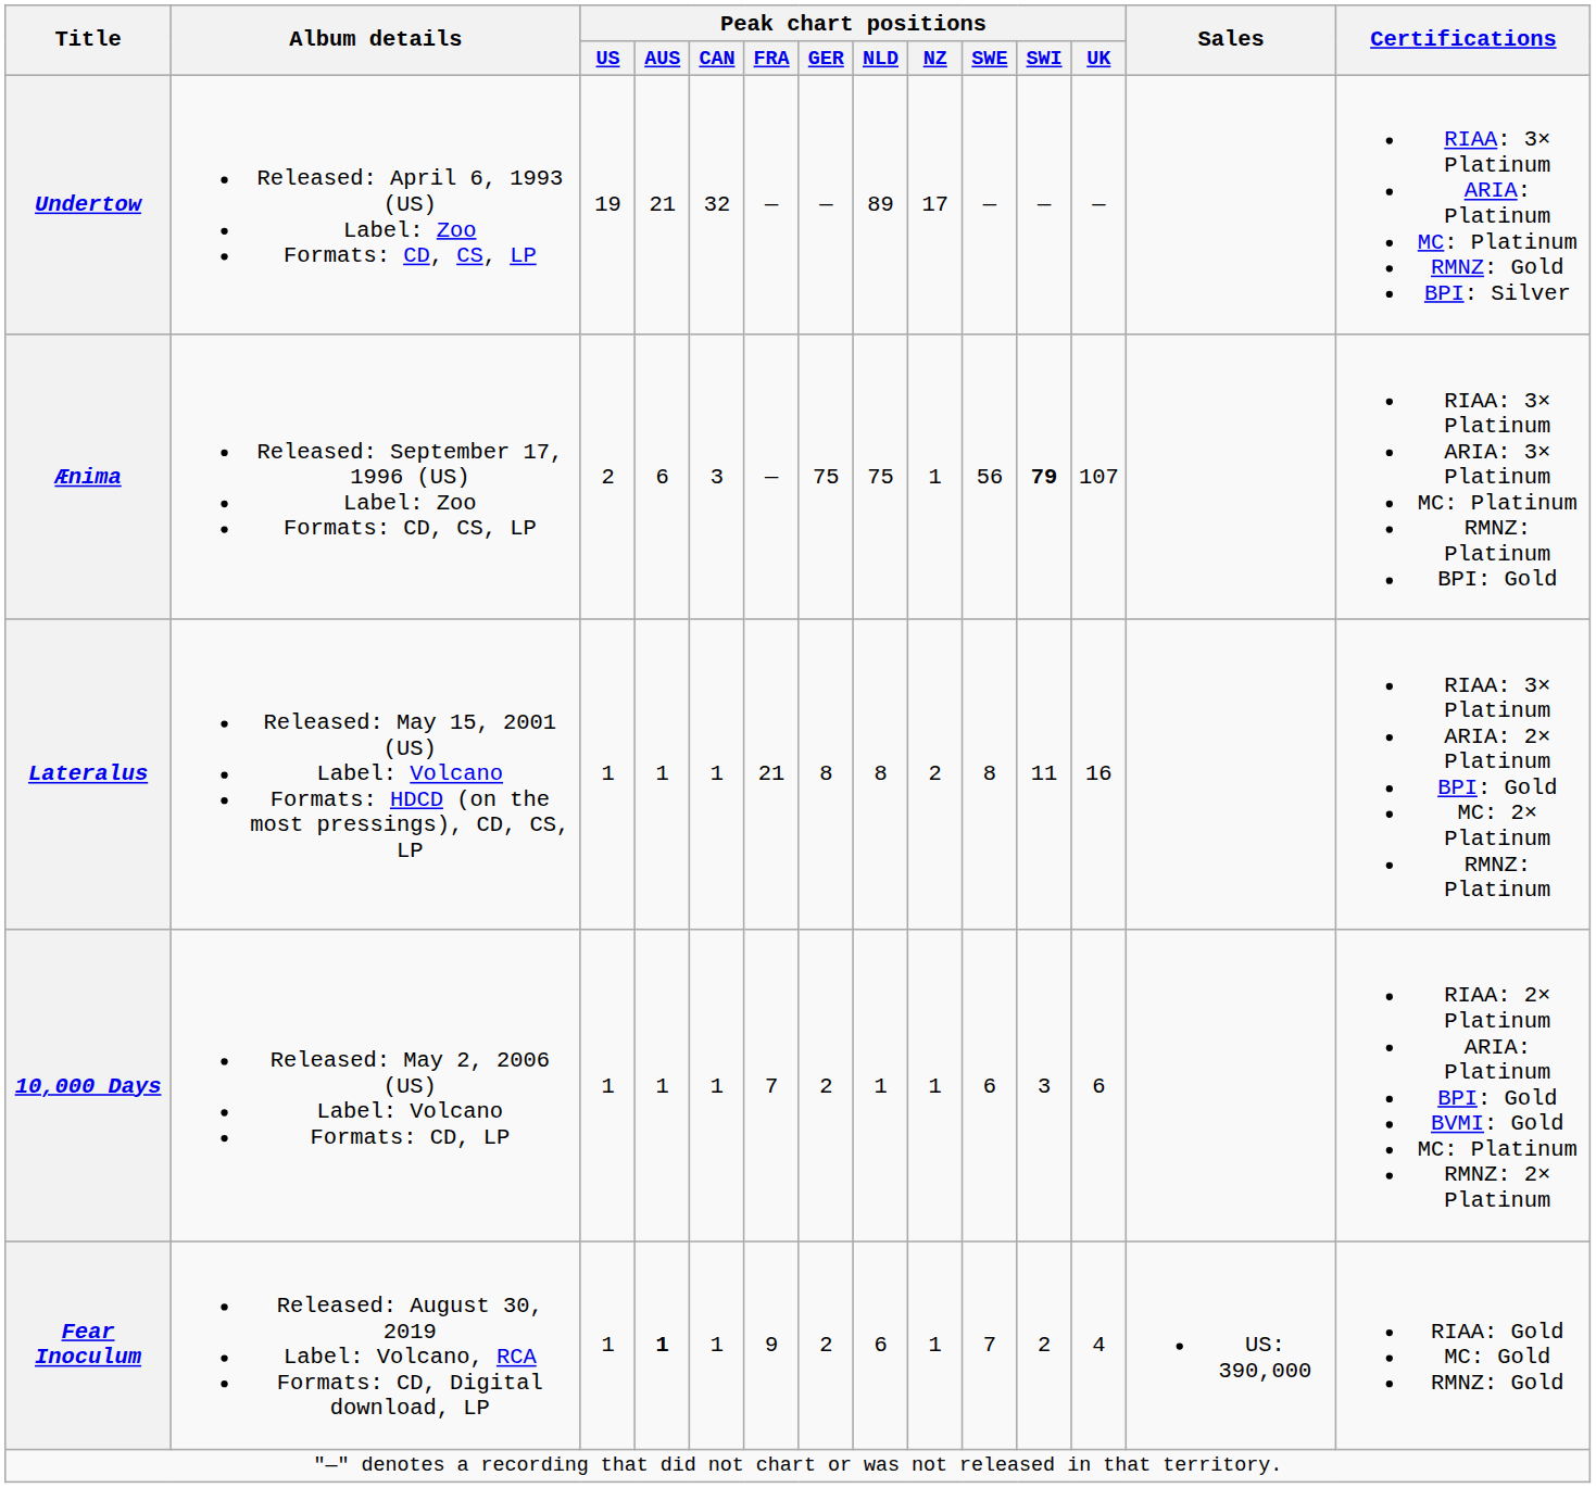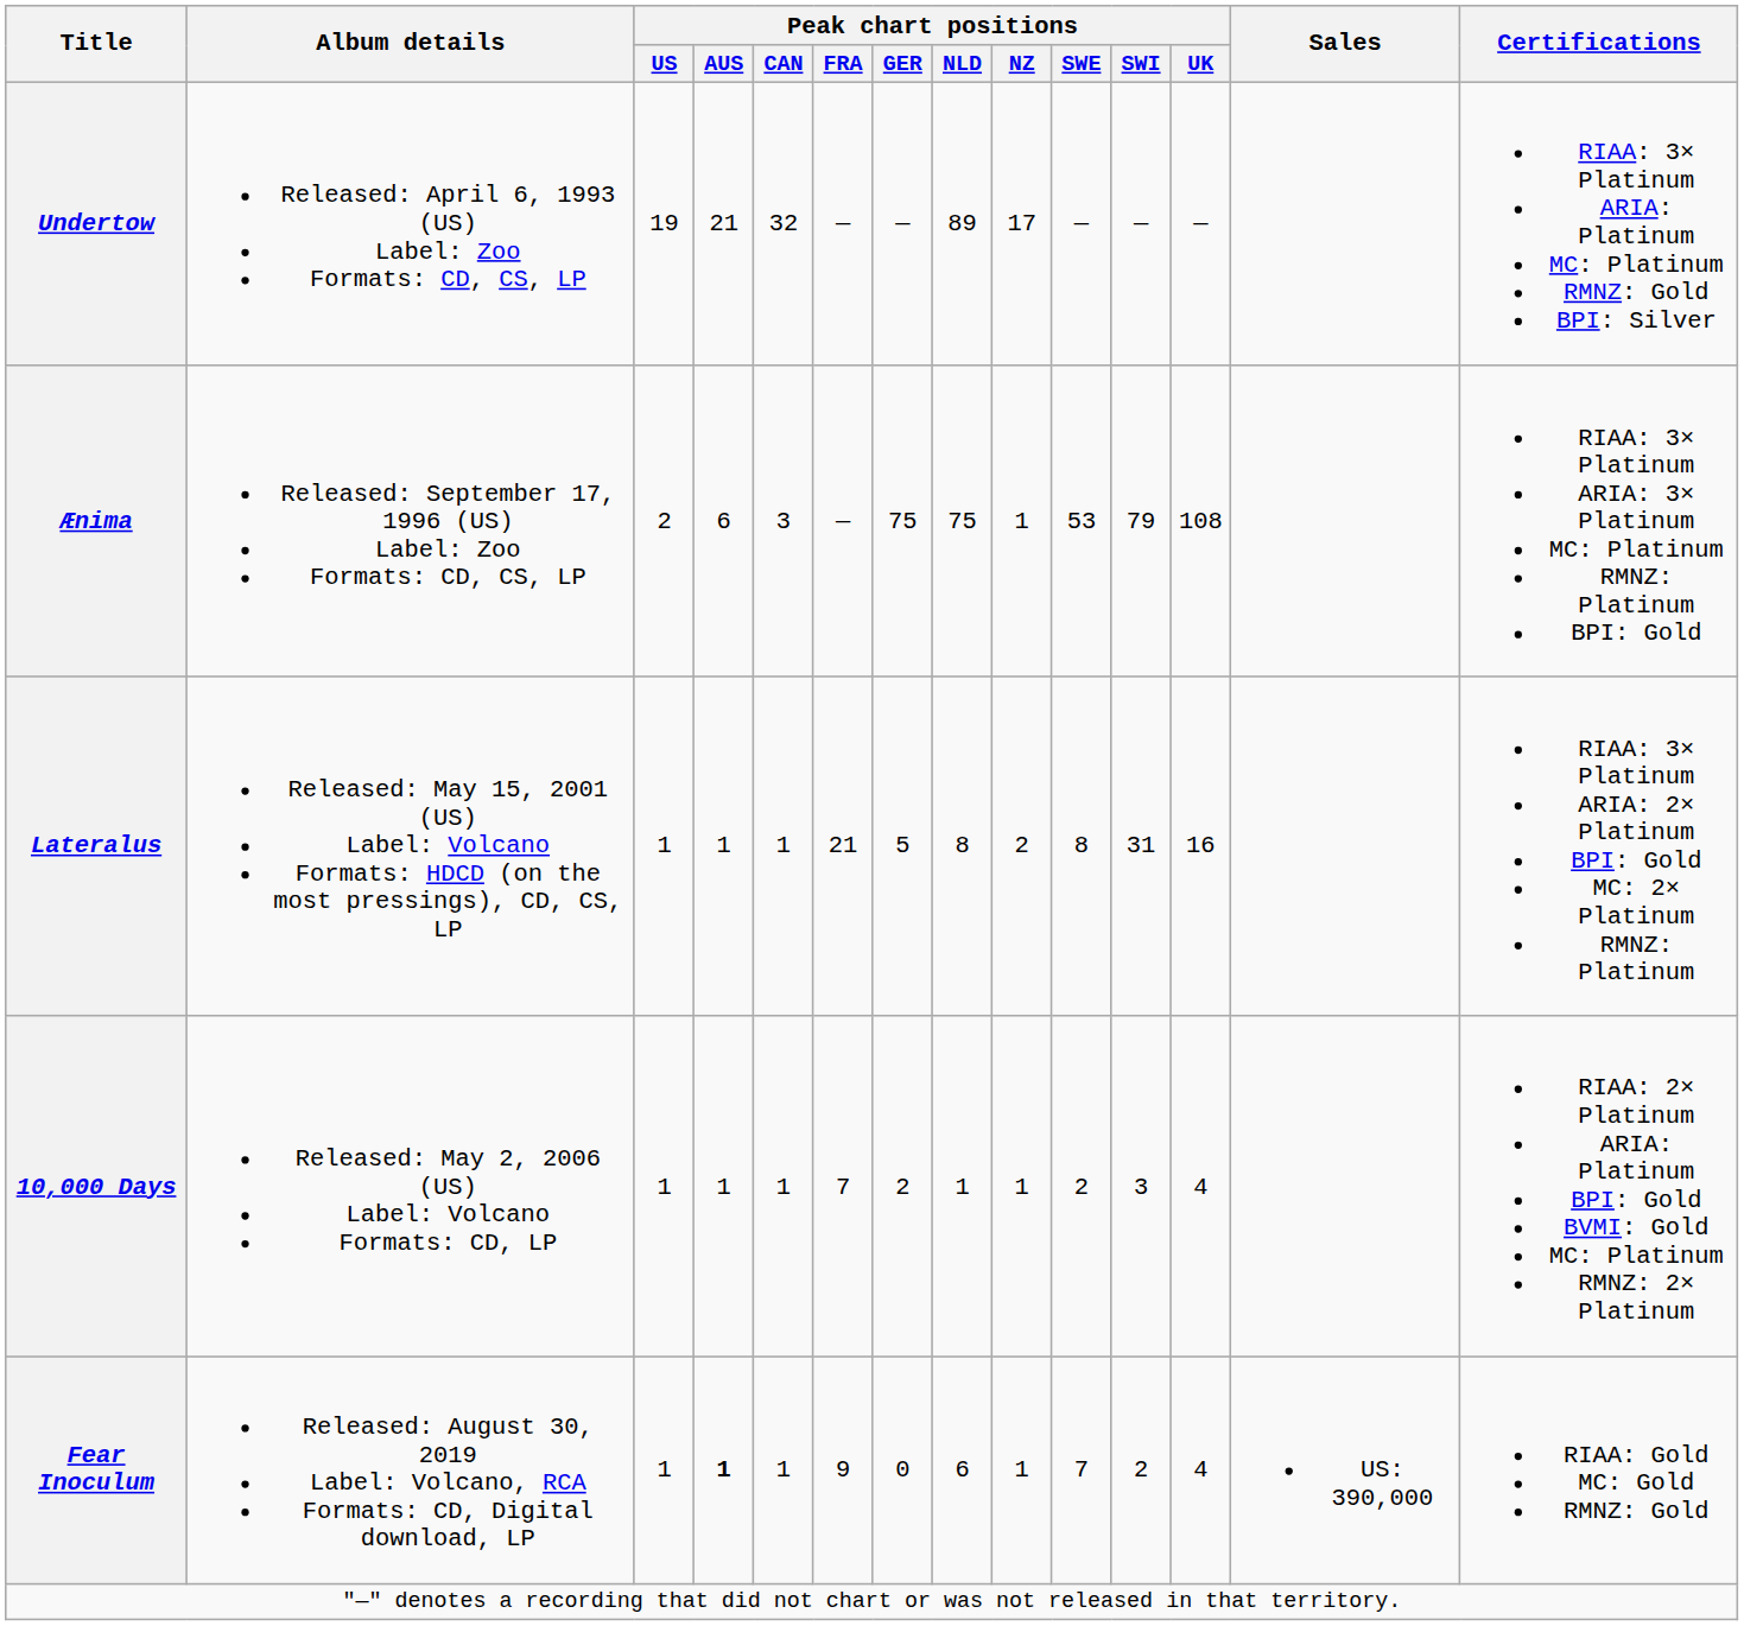Ænima | Peak chart positions / SWE: 56 -> 53
Ænima | Peak chart positions / SWI: bold -> normal
Ænima | Peak chart positions / UK: 107 -> 108
Lateralus | Peak chart positions / GER: 8 -> 5
Lateralus | Peak chart positions / SWI: 11 -> 31
10,000 Days | Peak chart positions / SWE: 6 -> 2
10,000 Days | Peak chart positions / UK: 6 -> 4
Fear Inoculum | Peak chart positions / GER: 2 -> 0
